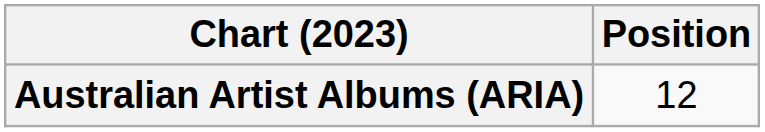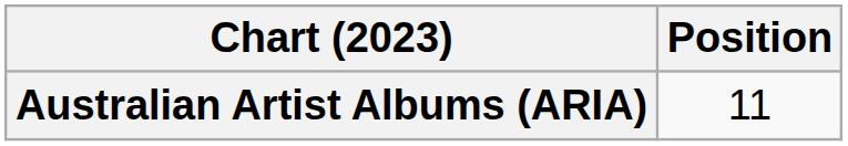Australian Artist Albums (ARIA) | Position: 12 -> 11
